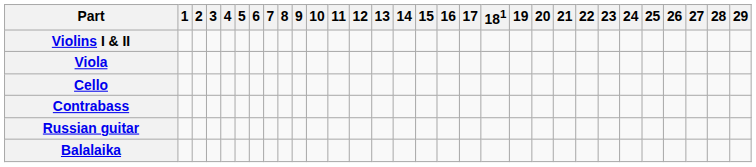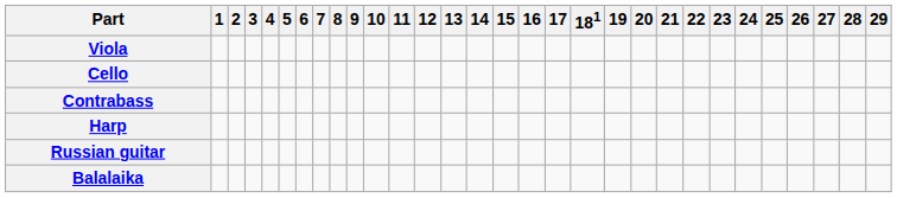- row: Violins I & II
+ row: Harp
